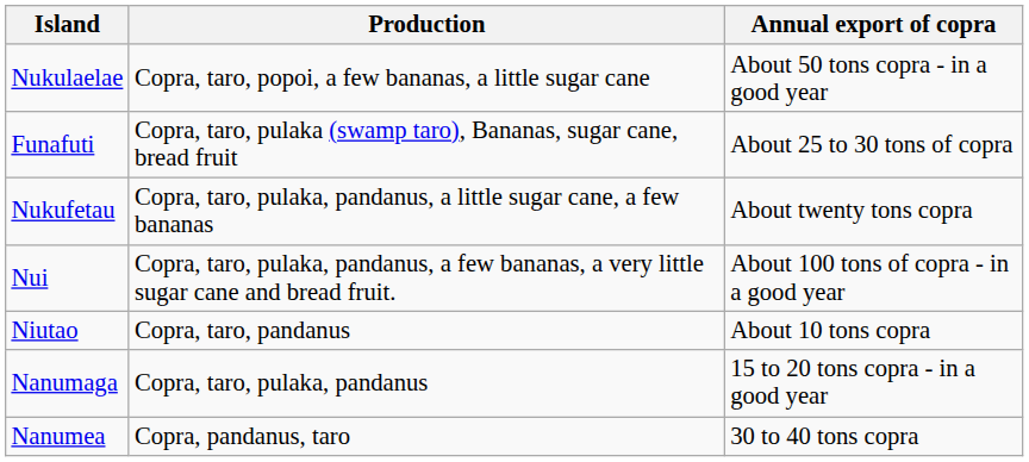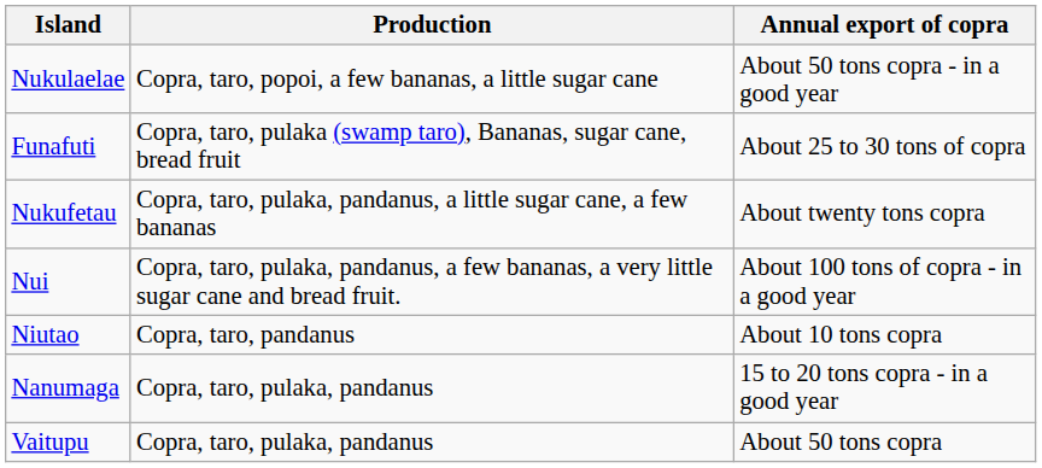- row: Nanumea | Copra, pandanus, taro | 30 to 40 tons copra
+ row: Vaitupu | Copra, taro, pulaka, pandanus | About 50 tons copra
